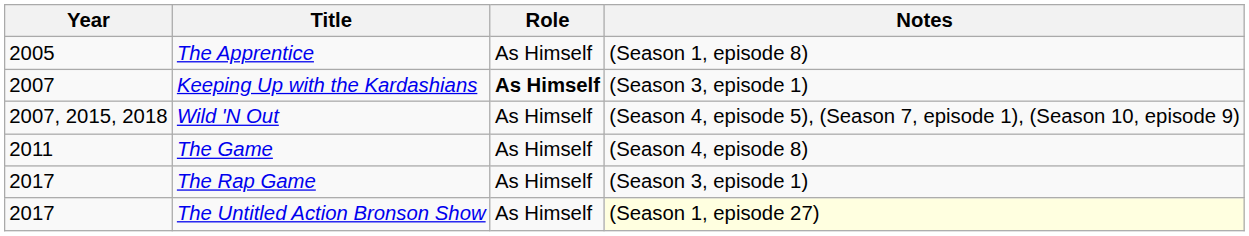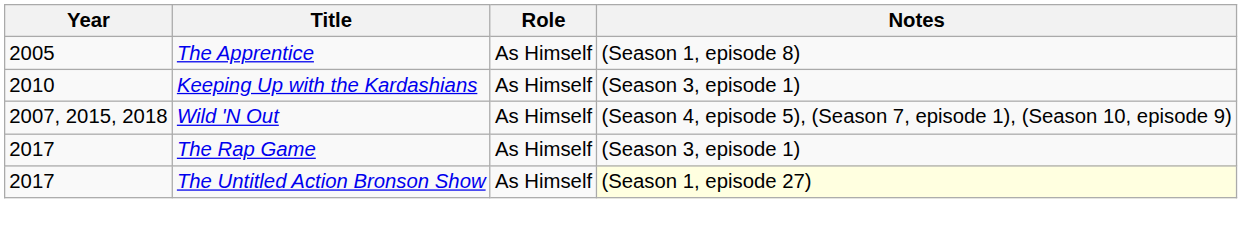Keeping Up with the Kardashians | Year: 2007 -> 2010
Keeping Up with the Kardashians | Role: bold -> normal
- row: 2011 | The Game | As Himself | (Season 4, episode 8)
